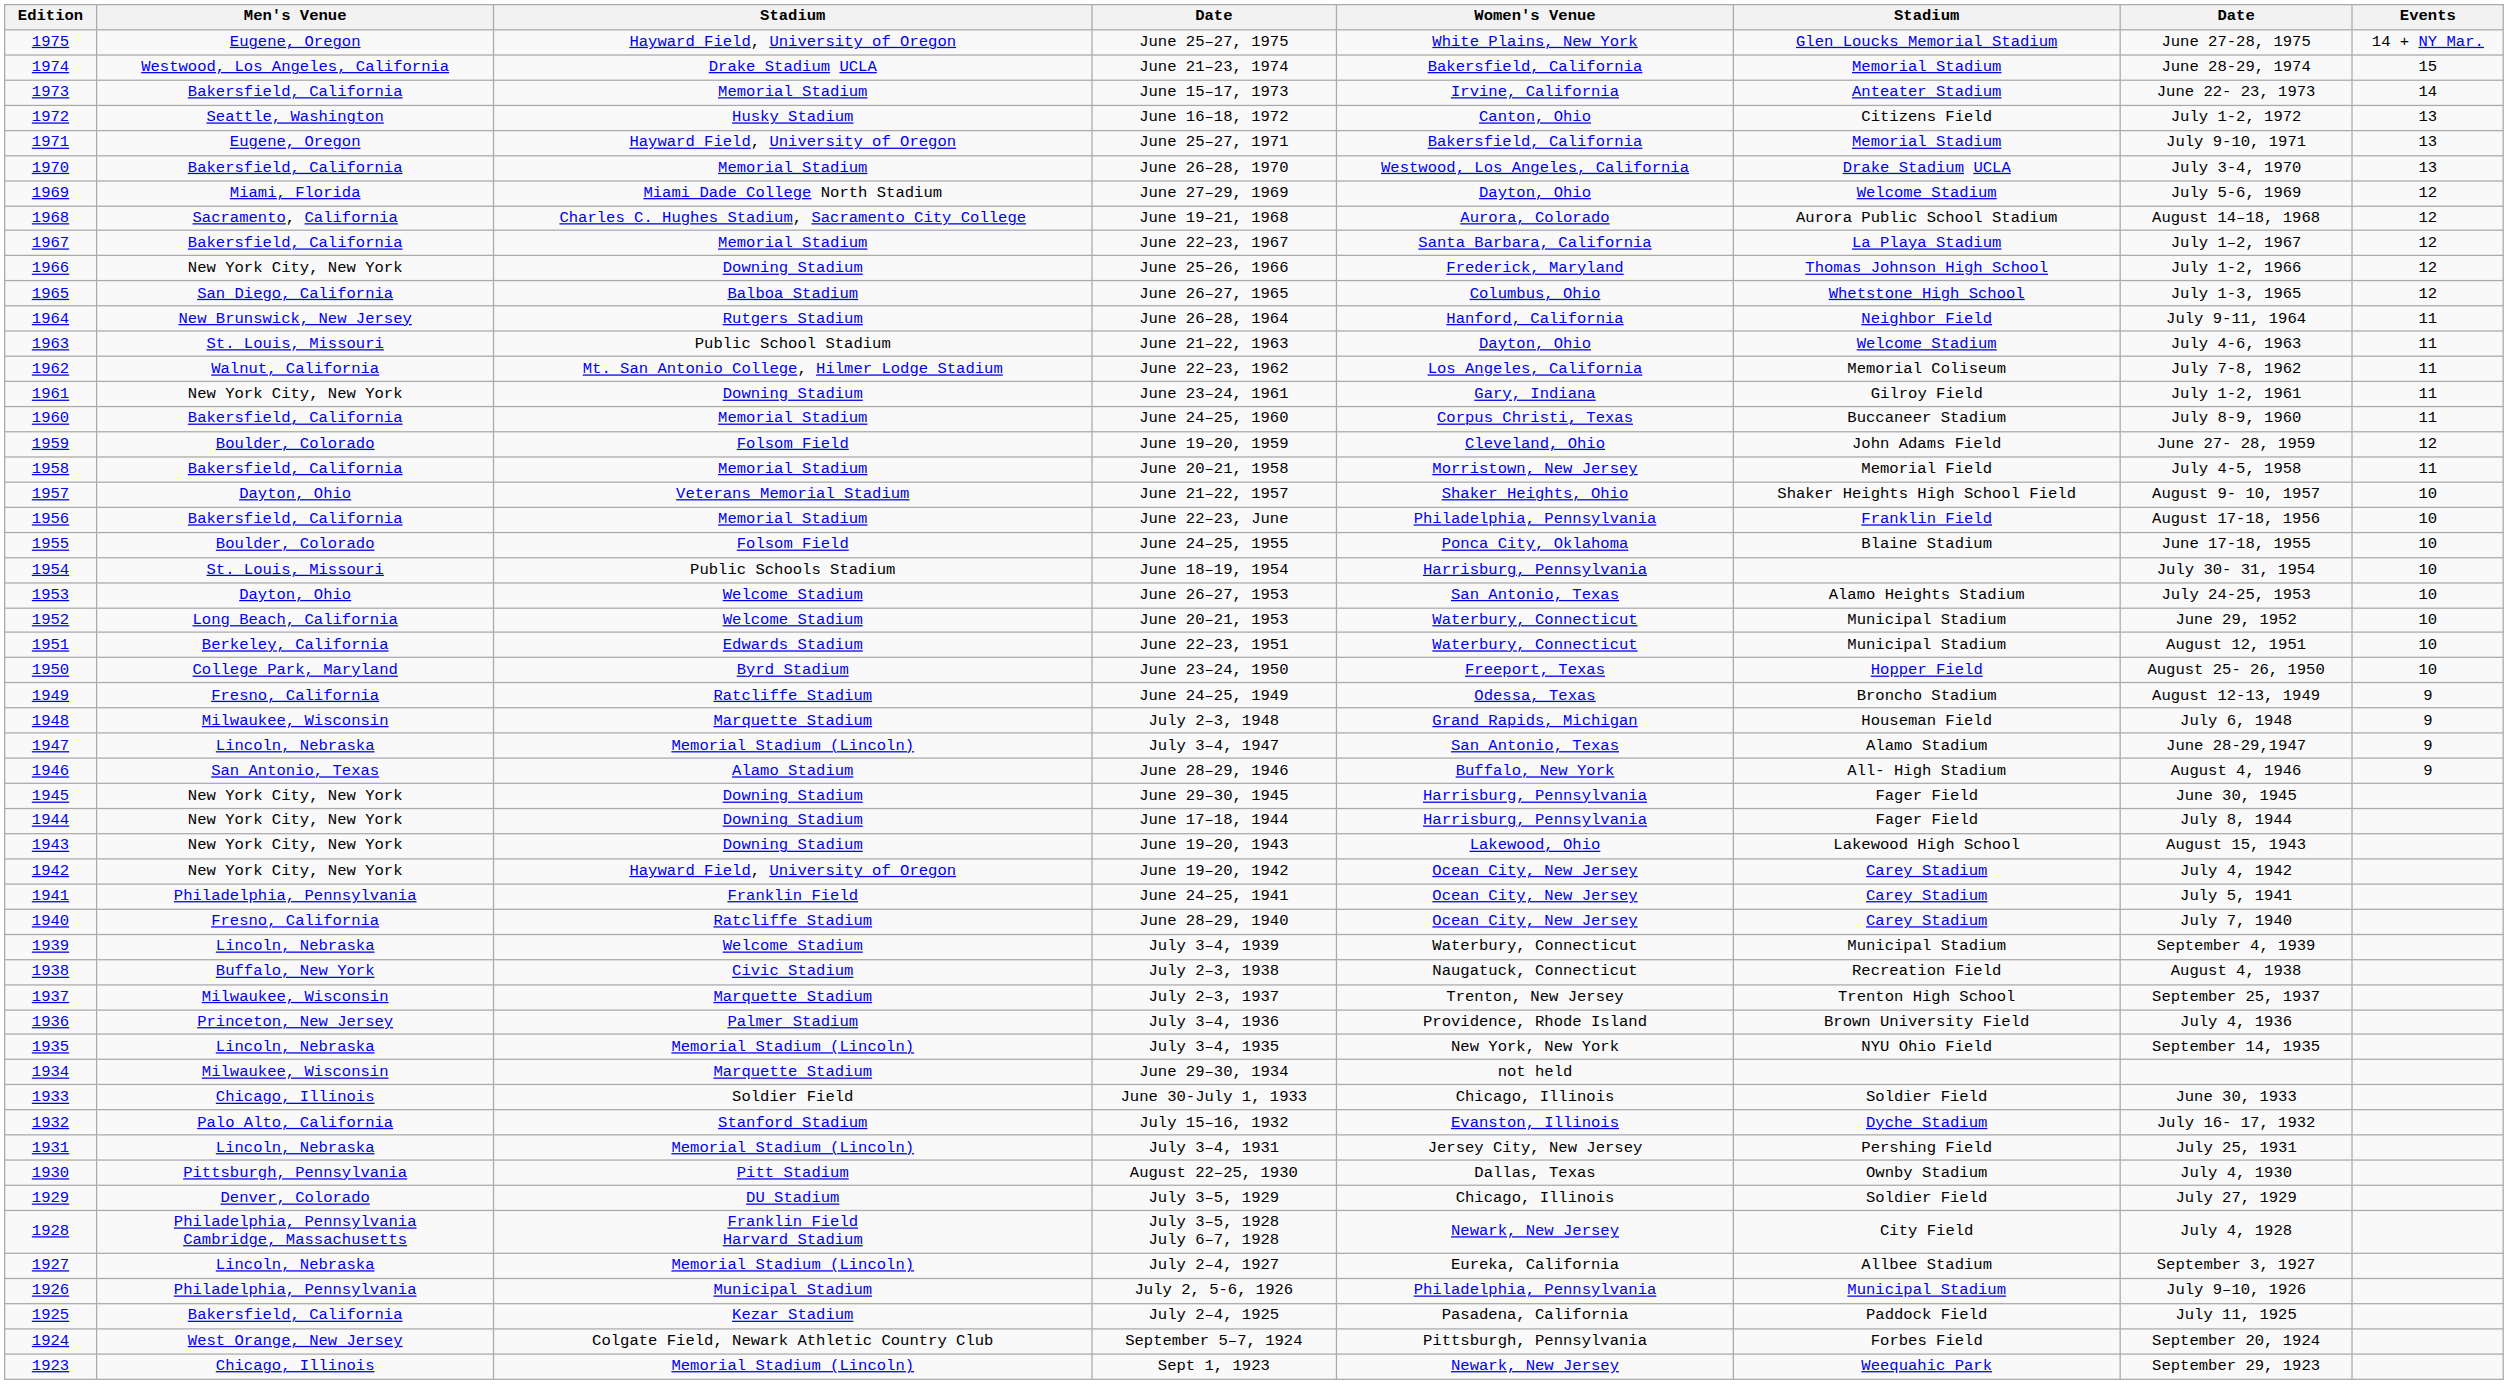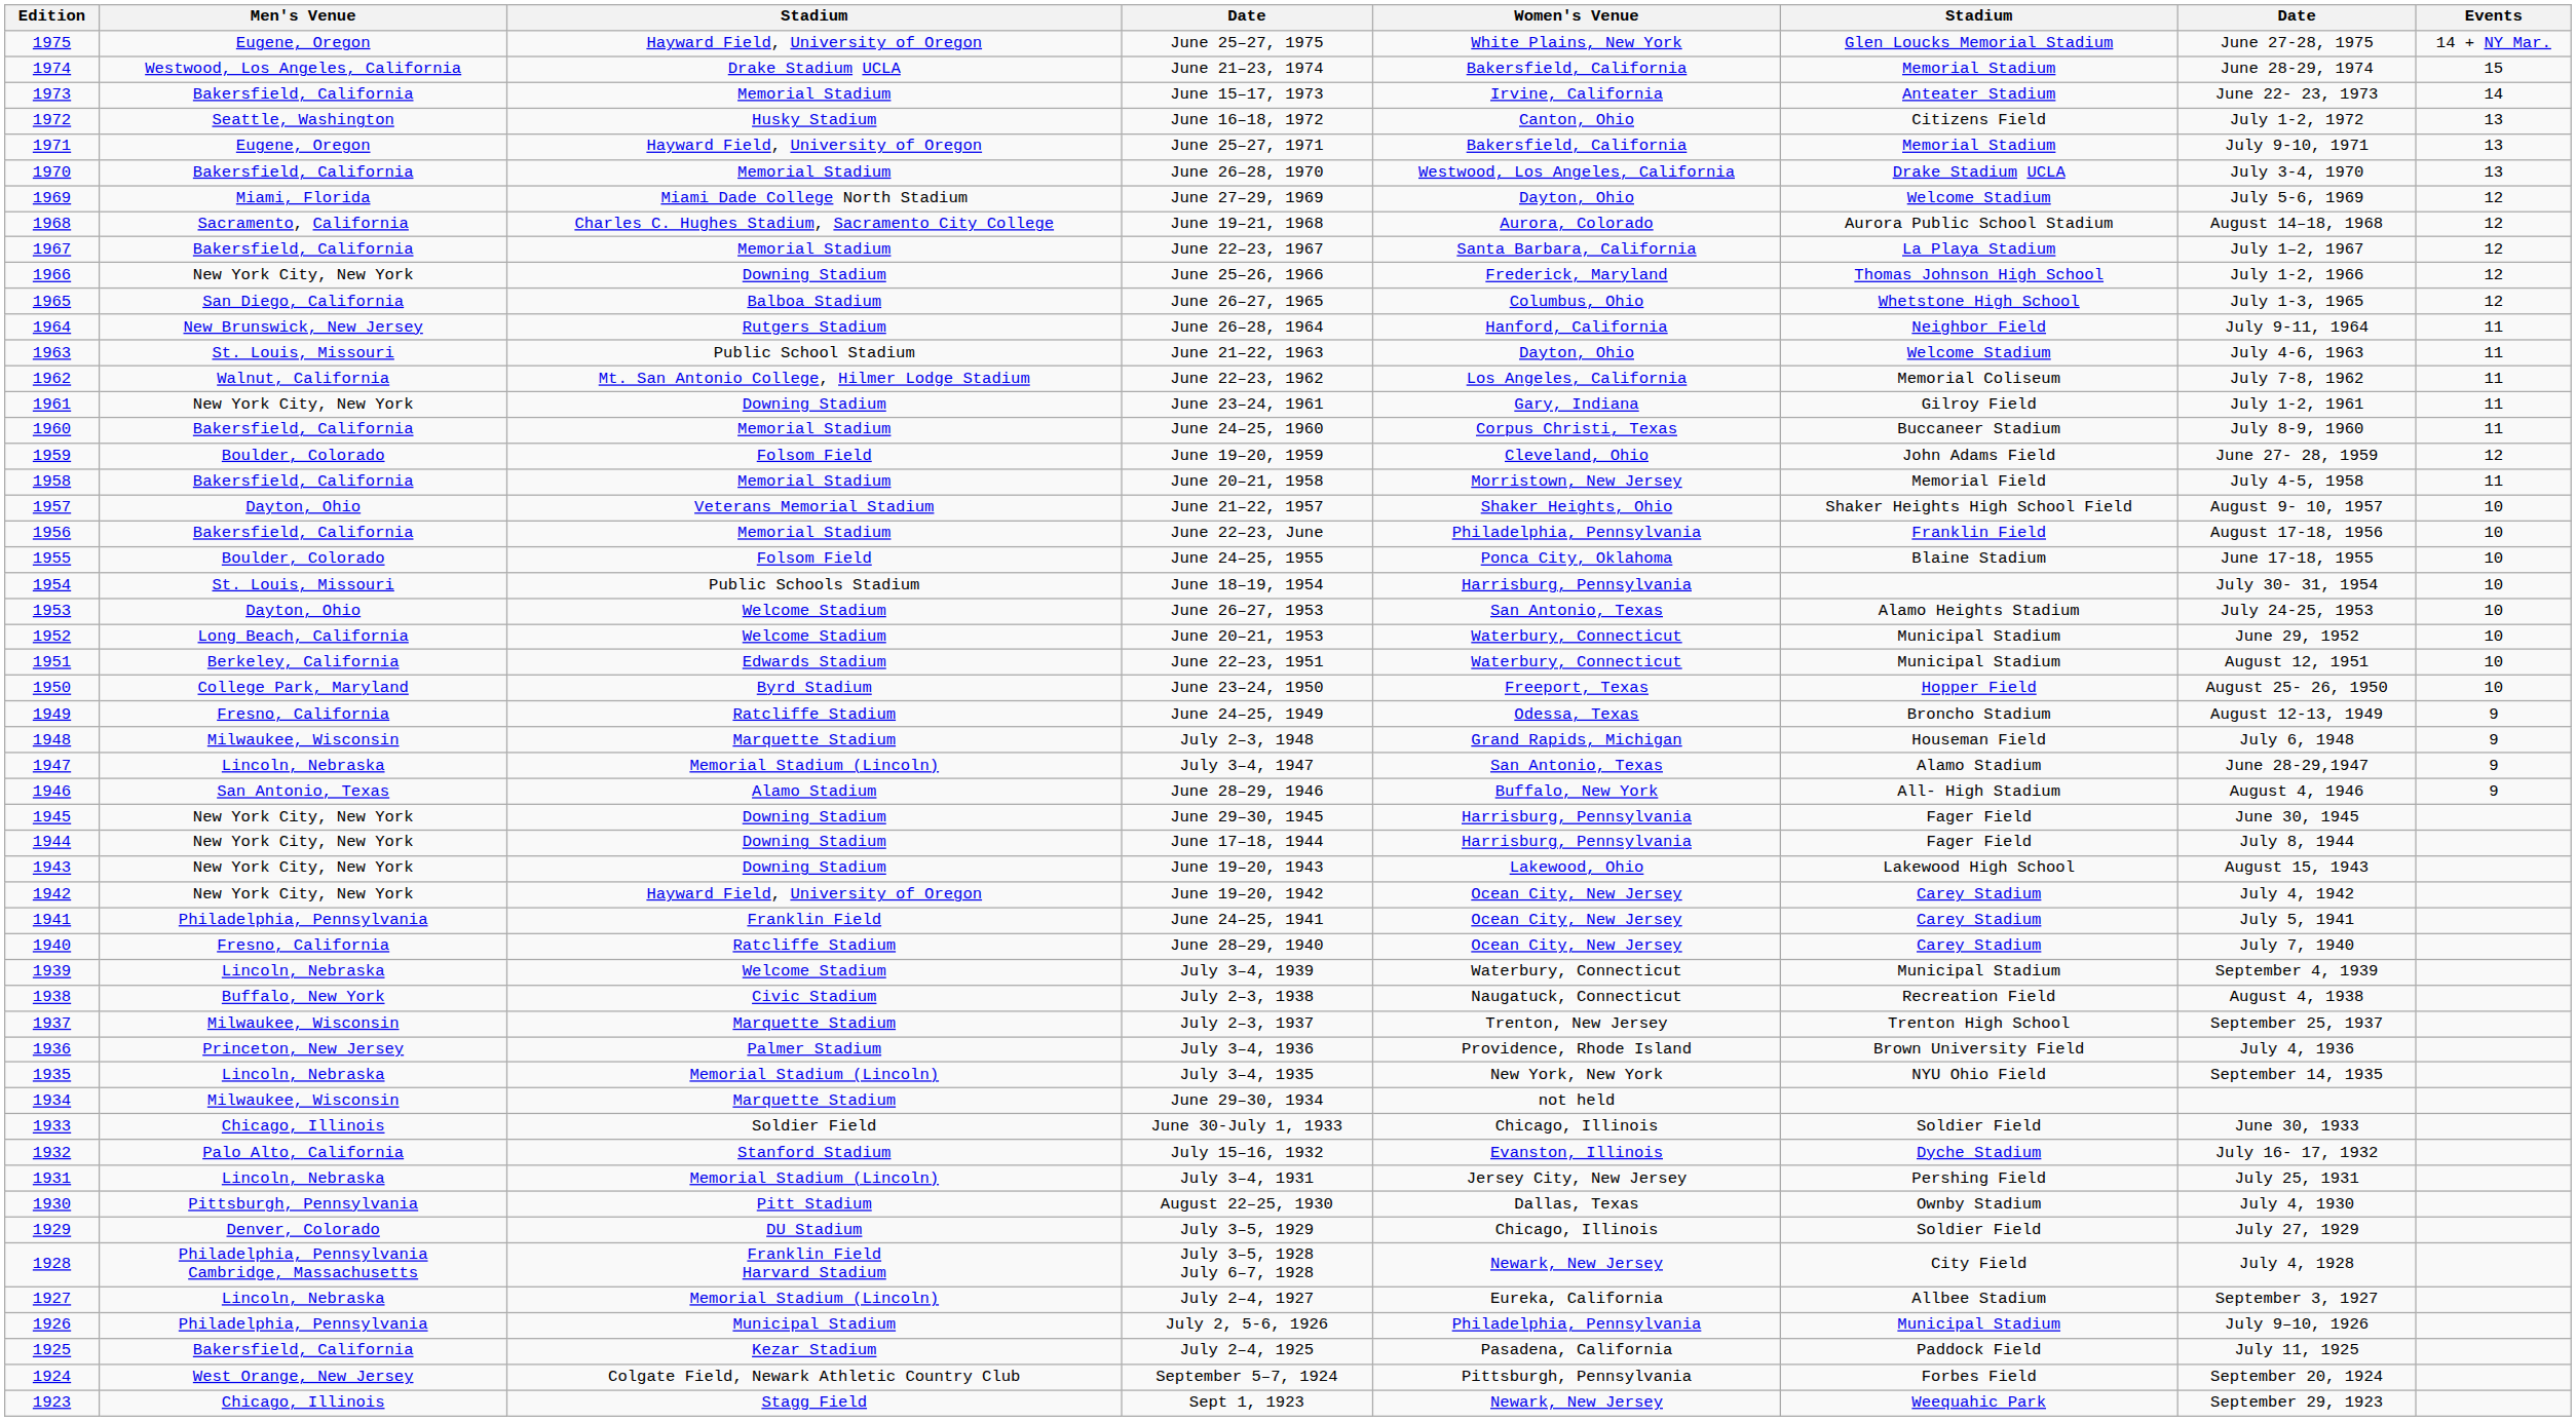Sept 1, 1923 | column 3: Memorial Stadium (Lincoln) -> Stagg Field
